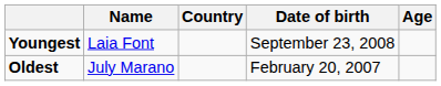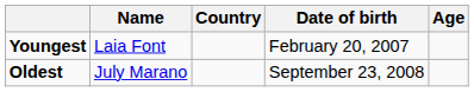Youngest | Date of birth: September 23, 2008 -> February 20, 2007
Oldest | Date of birth: February 20, 2007 -> September 23, 2008
